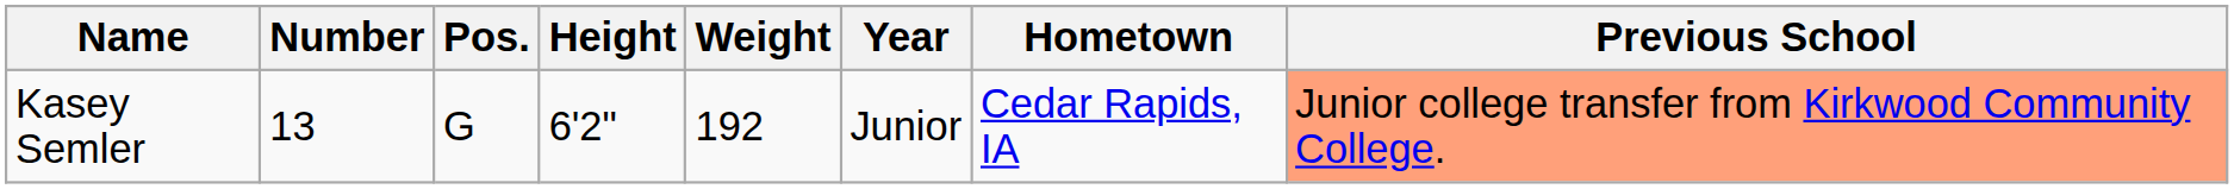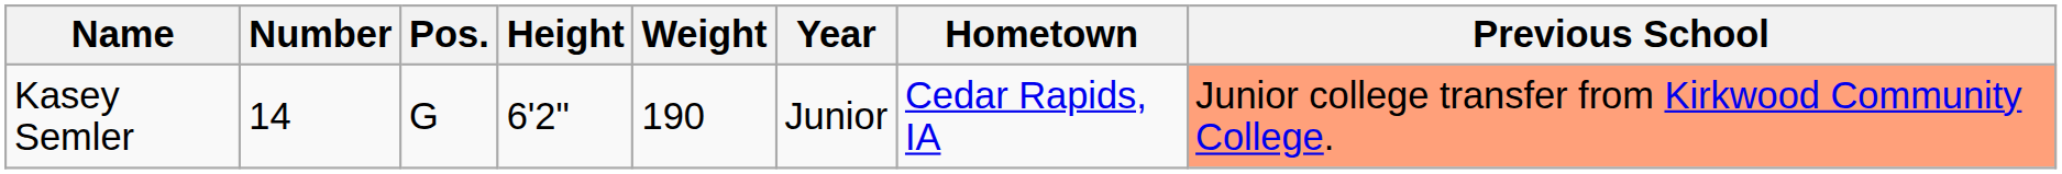Kasey Semler | Number: 13 -> 14
Kasey Semler | Weight: 192 -> 190
